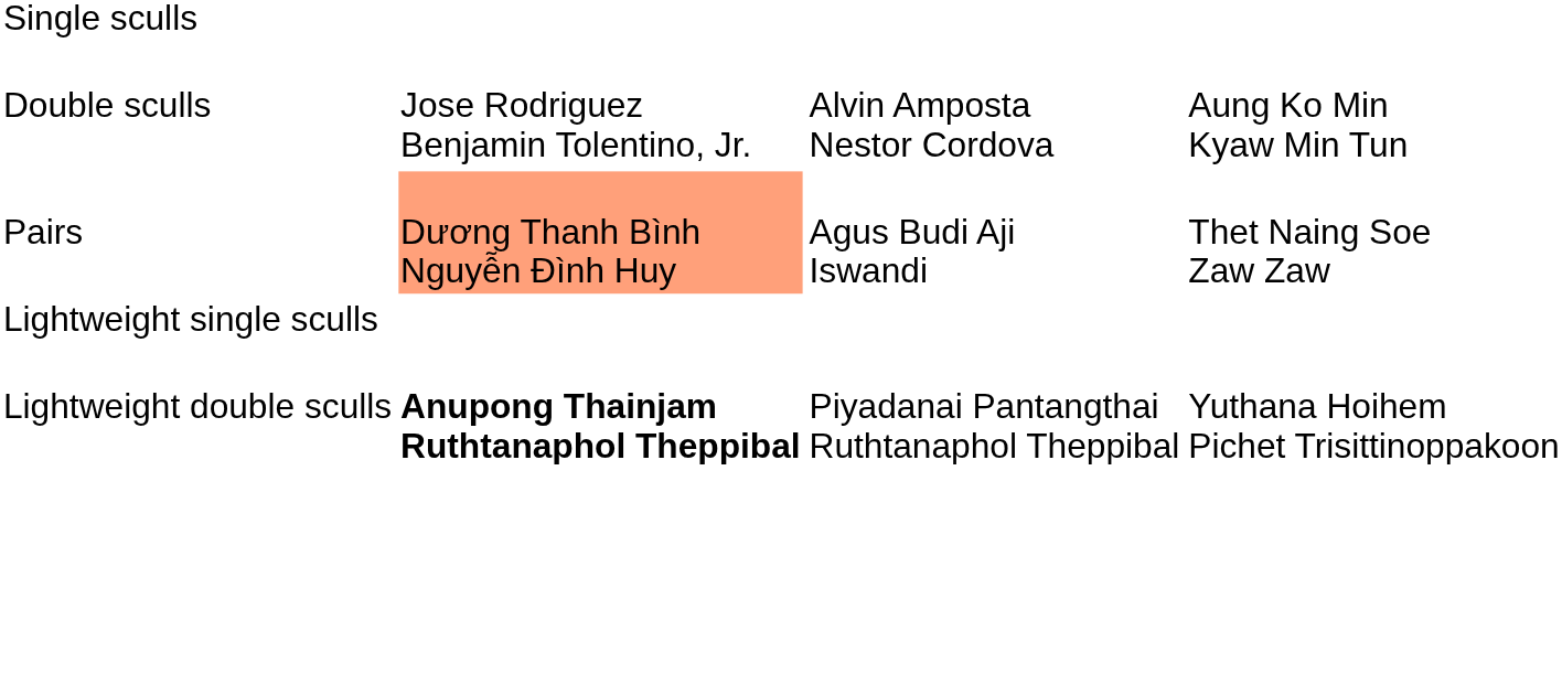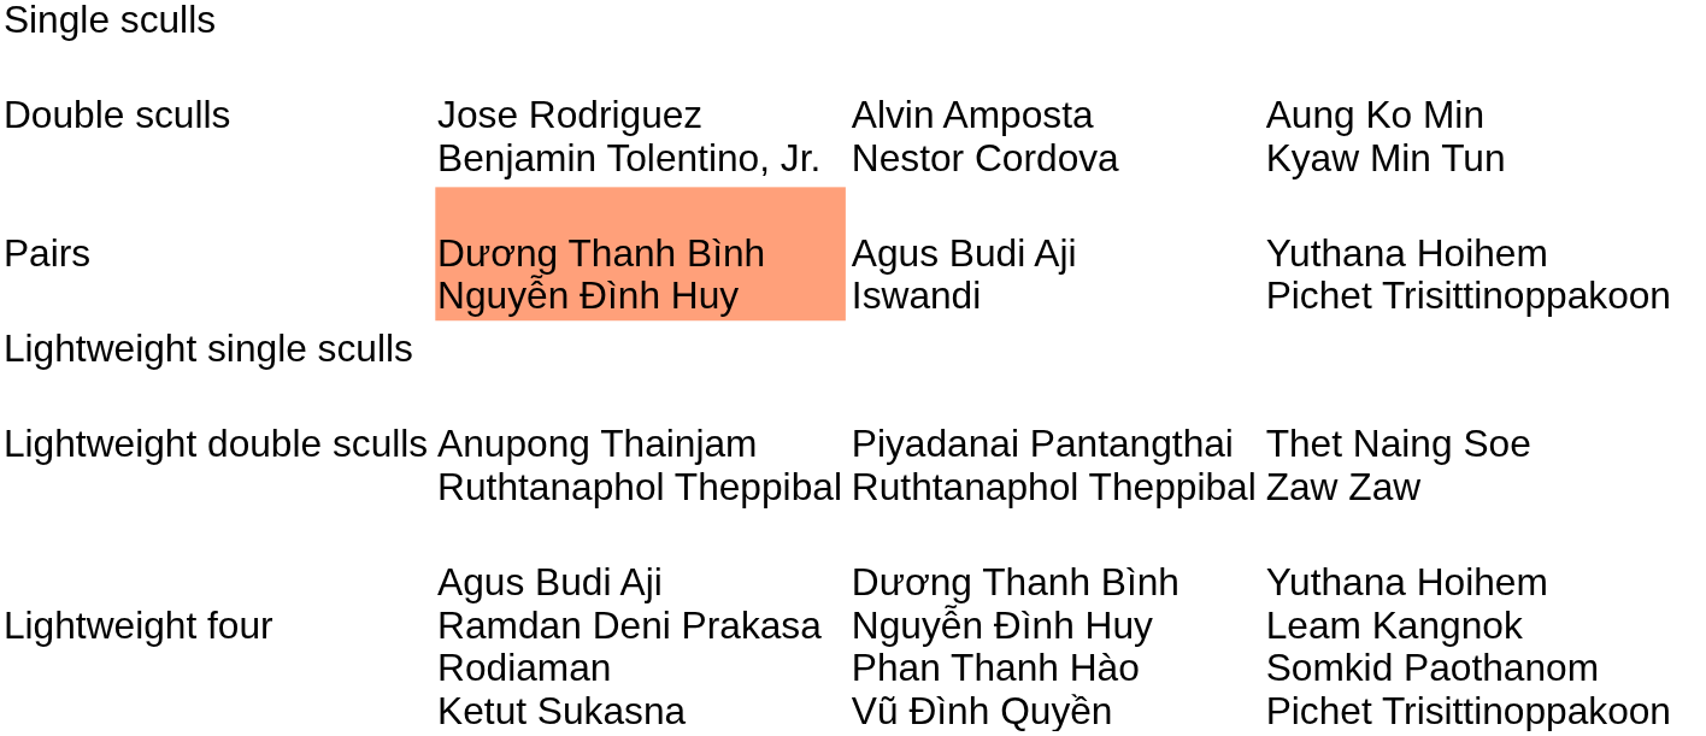Pairs | column 4: Thet Naing Soe Zaw Zaw -> Yuthana Hoihem Pichet Trisittinoppakoon
Lightweight double sculls | column 2: bold -> normal
Lightweight double sculls | column 4: Yuthana Hoihem Pichet Trisittinoppakoon -> Thet Naing Soe Zaw Zaw
+ row: Lightweight four | Agus Budi Aji Ramdan Deni Prakasa Rodiaman Ketut Sukasna | Dương Thanh Bình Nguyễn Đình Huy Phan Thanh Hào Vũ Đình Quyền | Yuthana Hoihem Leam Kangnok Somkid Paothanom Pichet Trisittinoppakoon
